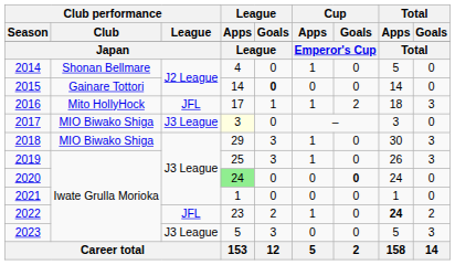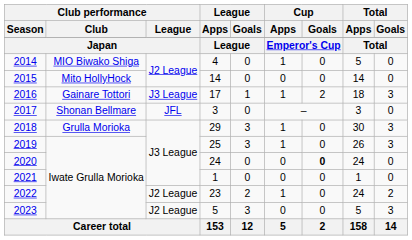2014 | Club performance / Club: Shonan Bellmare -> MIO Biwako Shiga
2015 | Club performance / Club: Gainare Tottori -> Mito HollyHock
2015 | League / Goals: bold -> normal
2016 | Club performance / Club: Mito HollyHock -> Gainare Tottori
2016 | Club performance / League: JFL -> J3 League
2017 | Club performance / Club: MIO Biwako Shiga -> Shonan Bellmare
2017 | Club performance / League: J3 League -> JFL
2017 | League / Apps: lightyellow background -> no background
2018 | Club performance / Club: MIO Biwako Shiga -> Grulla Morioka
2020 | League / Apps: lightgreen background -> no background
2022 | Club performance / League: JFL -> J2 League
2022 | Total / Apps: bold -> normal
2023 | Club performance / League: J3 League -> J2 League
